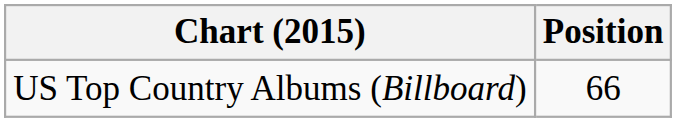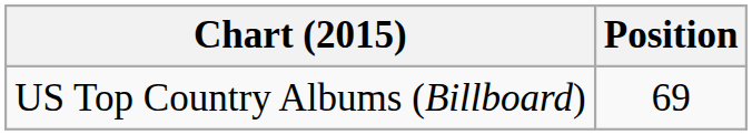US Top Country Albums (Billboard) | Position: 66 -> 69
